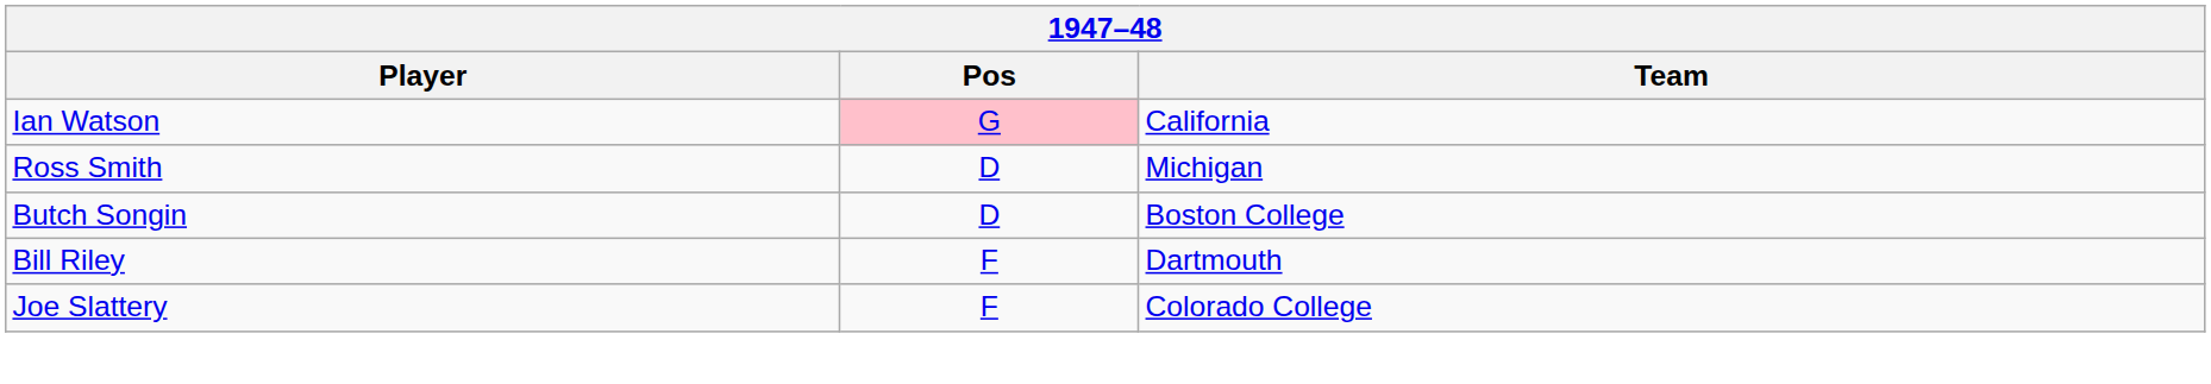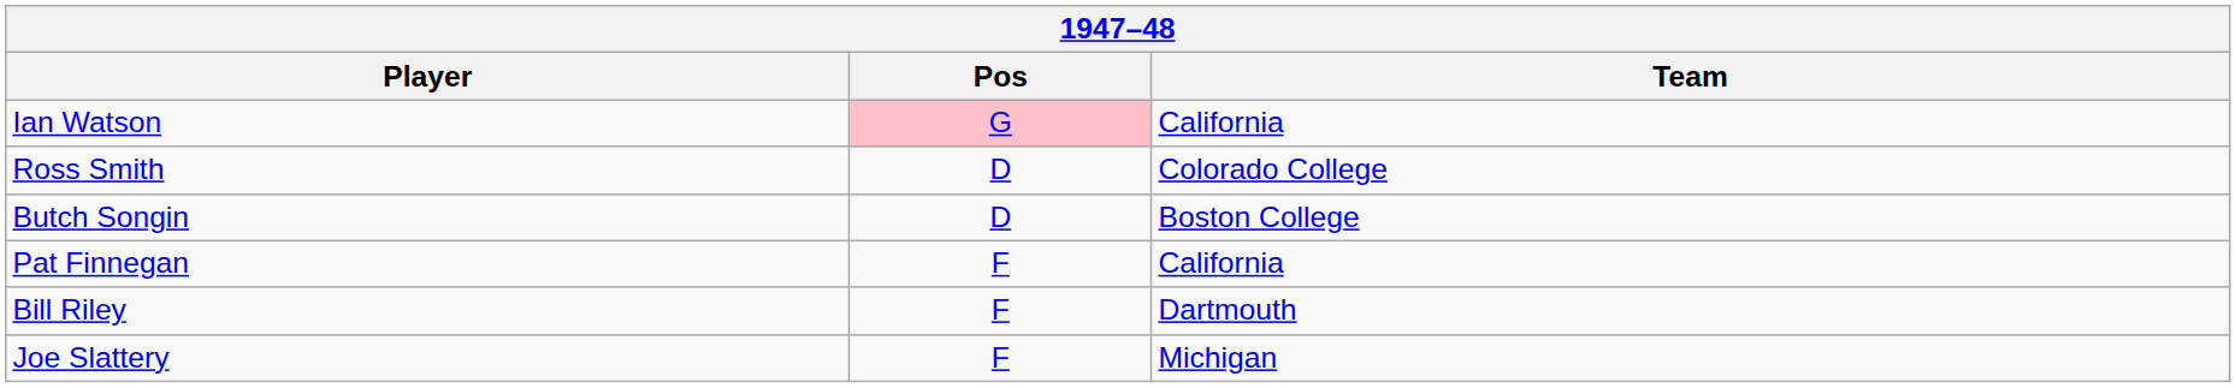Ross Smith | Team: Michigan -> Colorado College
+ row: Pat Finnegan | F | California
Joe Slattery | Team: Colorado College -> Michigan
